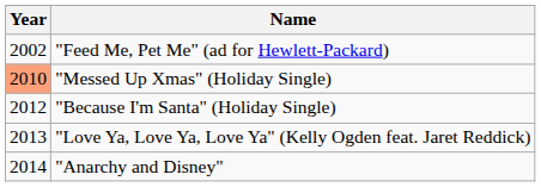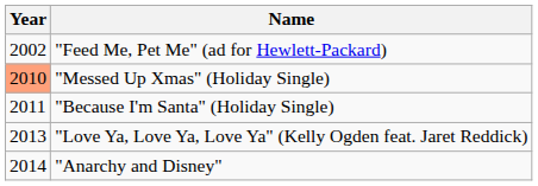"Because I'm Santa" (Holiday Single) | Year: 2012 -> 2011
